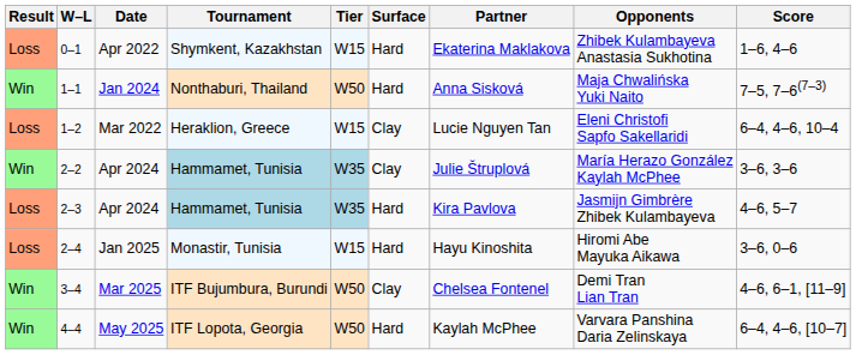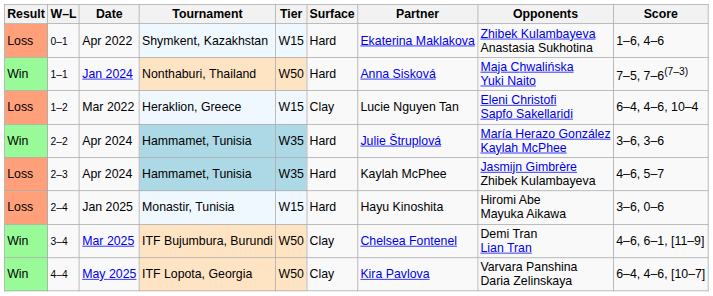2–2 | Surface: Clay -> Hard
2–3 | Partner: Kira Pavlova -> Kaylah McPhee
4–4 | Surface: Hard -> Clay
4–4 | Partner: Kaylah McPhee -> Kira Pavlova
